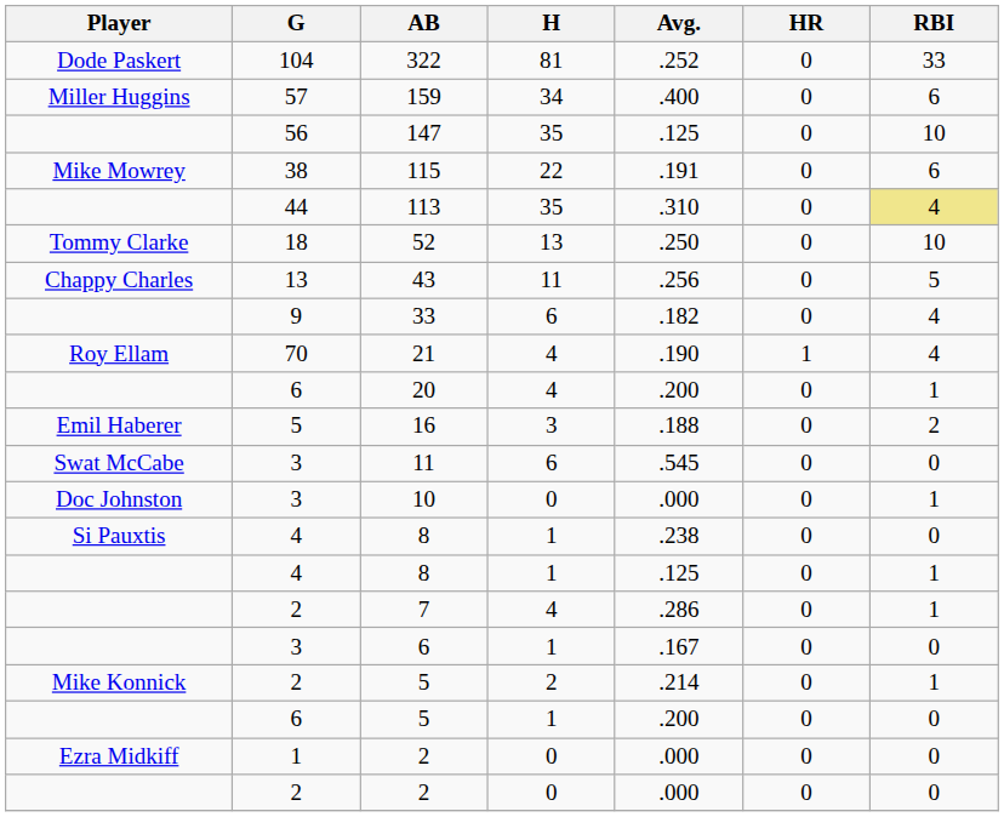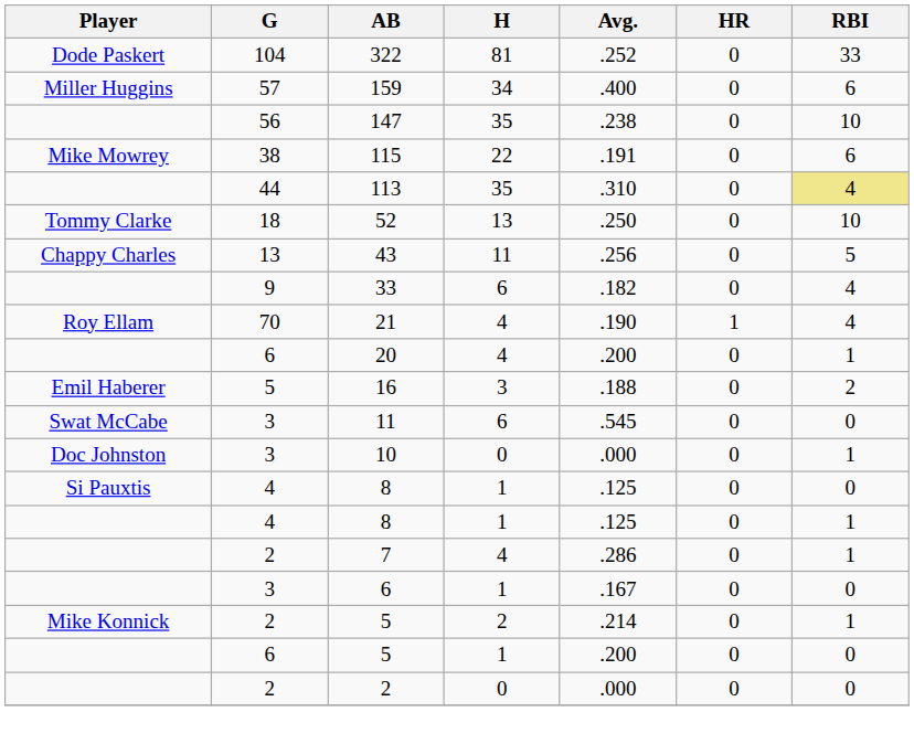147 | Avg.: .125 -> .238
Si Pauxtis / 8 | Avg.: .238 -> .125
- row: Ezra Midkiff | 1 | 2 | 0 | .000 | 0 | 0
